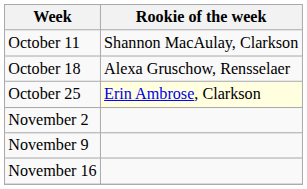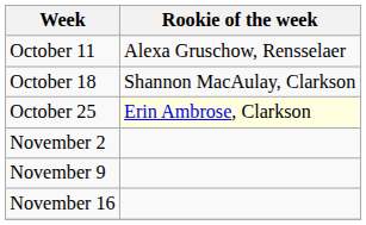October 11 | Rookie of the week: Shannon MacAulay, Clarkson -> Alexa Gruschow, Rensselaer
October 18 | Rookie of the week: Alexa Gruschow, Rensselaer -> Shannon MacAulay, Clarkson
